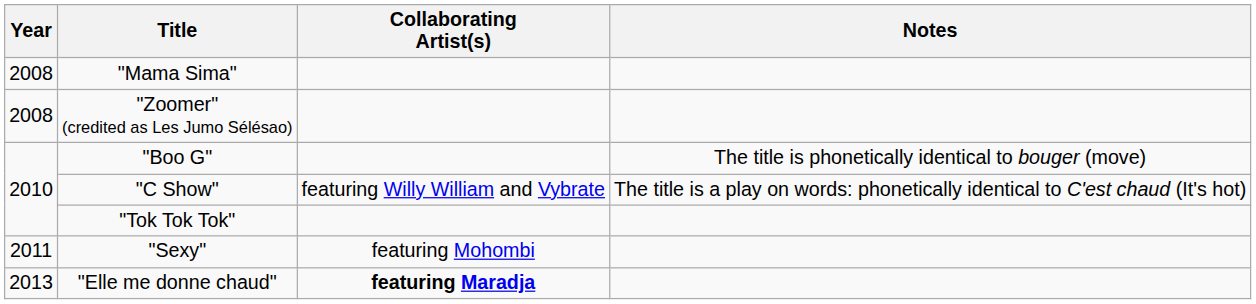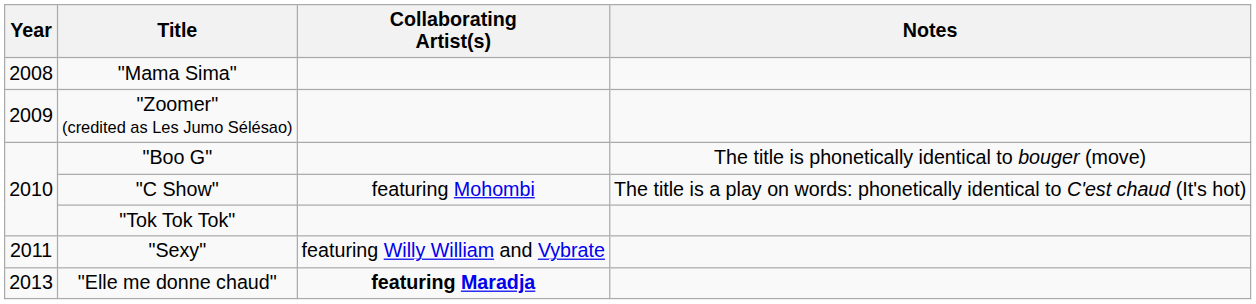"Zoomer" (credited as Les Jumo Sélésao) | Year: 2008 -> 2009
"C Show" | Collaborating Artist(s): featuring Willy William and Vybrate -> featuring Mohombi
"Sexy" | Collaborating Artist(s): featuring Mohombi -> featuring Willy William and Vybrate
